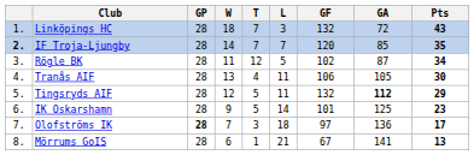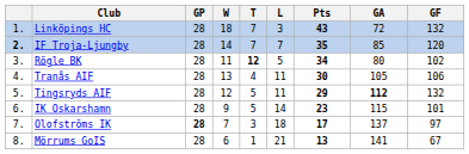columns swapped: GF <-> Pts
Rögle BK | T: normal -> bold
Rögle BK | GA: 87 -> 80
IK Oskarshamn | GA: 125 -> 115
Olofströms IK | GA: 136 -> 137
